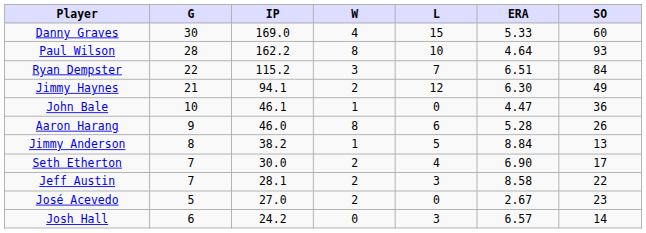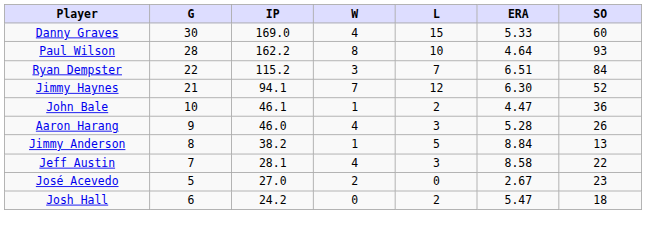Jimmy Haynes | W: 2 -> 7
Jimmy Haynes | SO: 49 -> 52
John Bale | L: 0 -> 2
Aaron Harang | W: 8 -> 4
Aaron Harang | L: 6 -> 3
- row: Seth Etherton | 7 | 30.0 | 2 | 4 | 6.90 | 17
Jeff Austin | W: 2 -> 4
Josh Hall | L: 3 -> 2
Josh Hall | ERA: 6.57 -> 5.47
Josh Hall | SO: 14 -> 18
